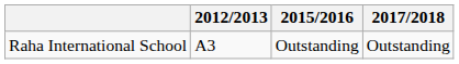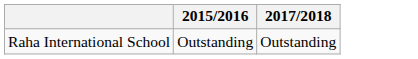- column: 2012/2013 | A3
